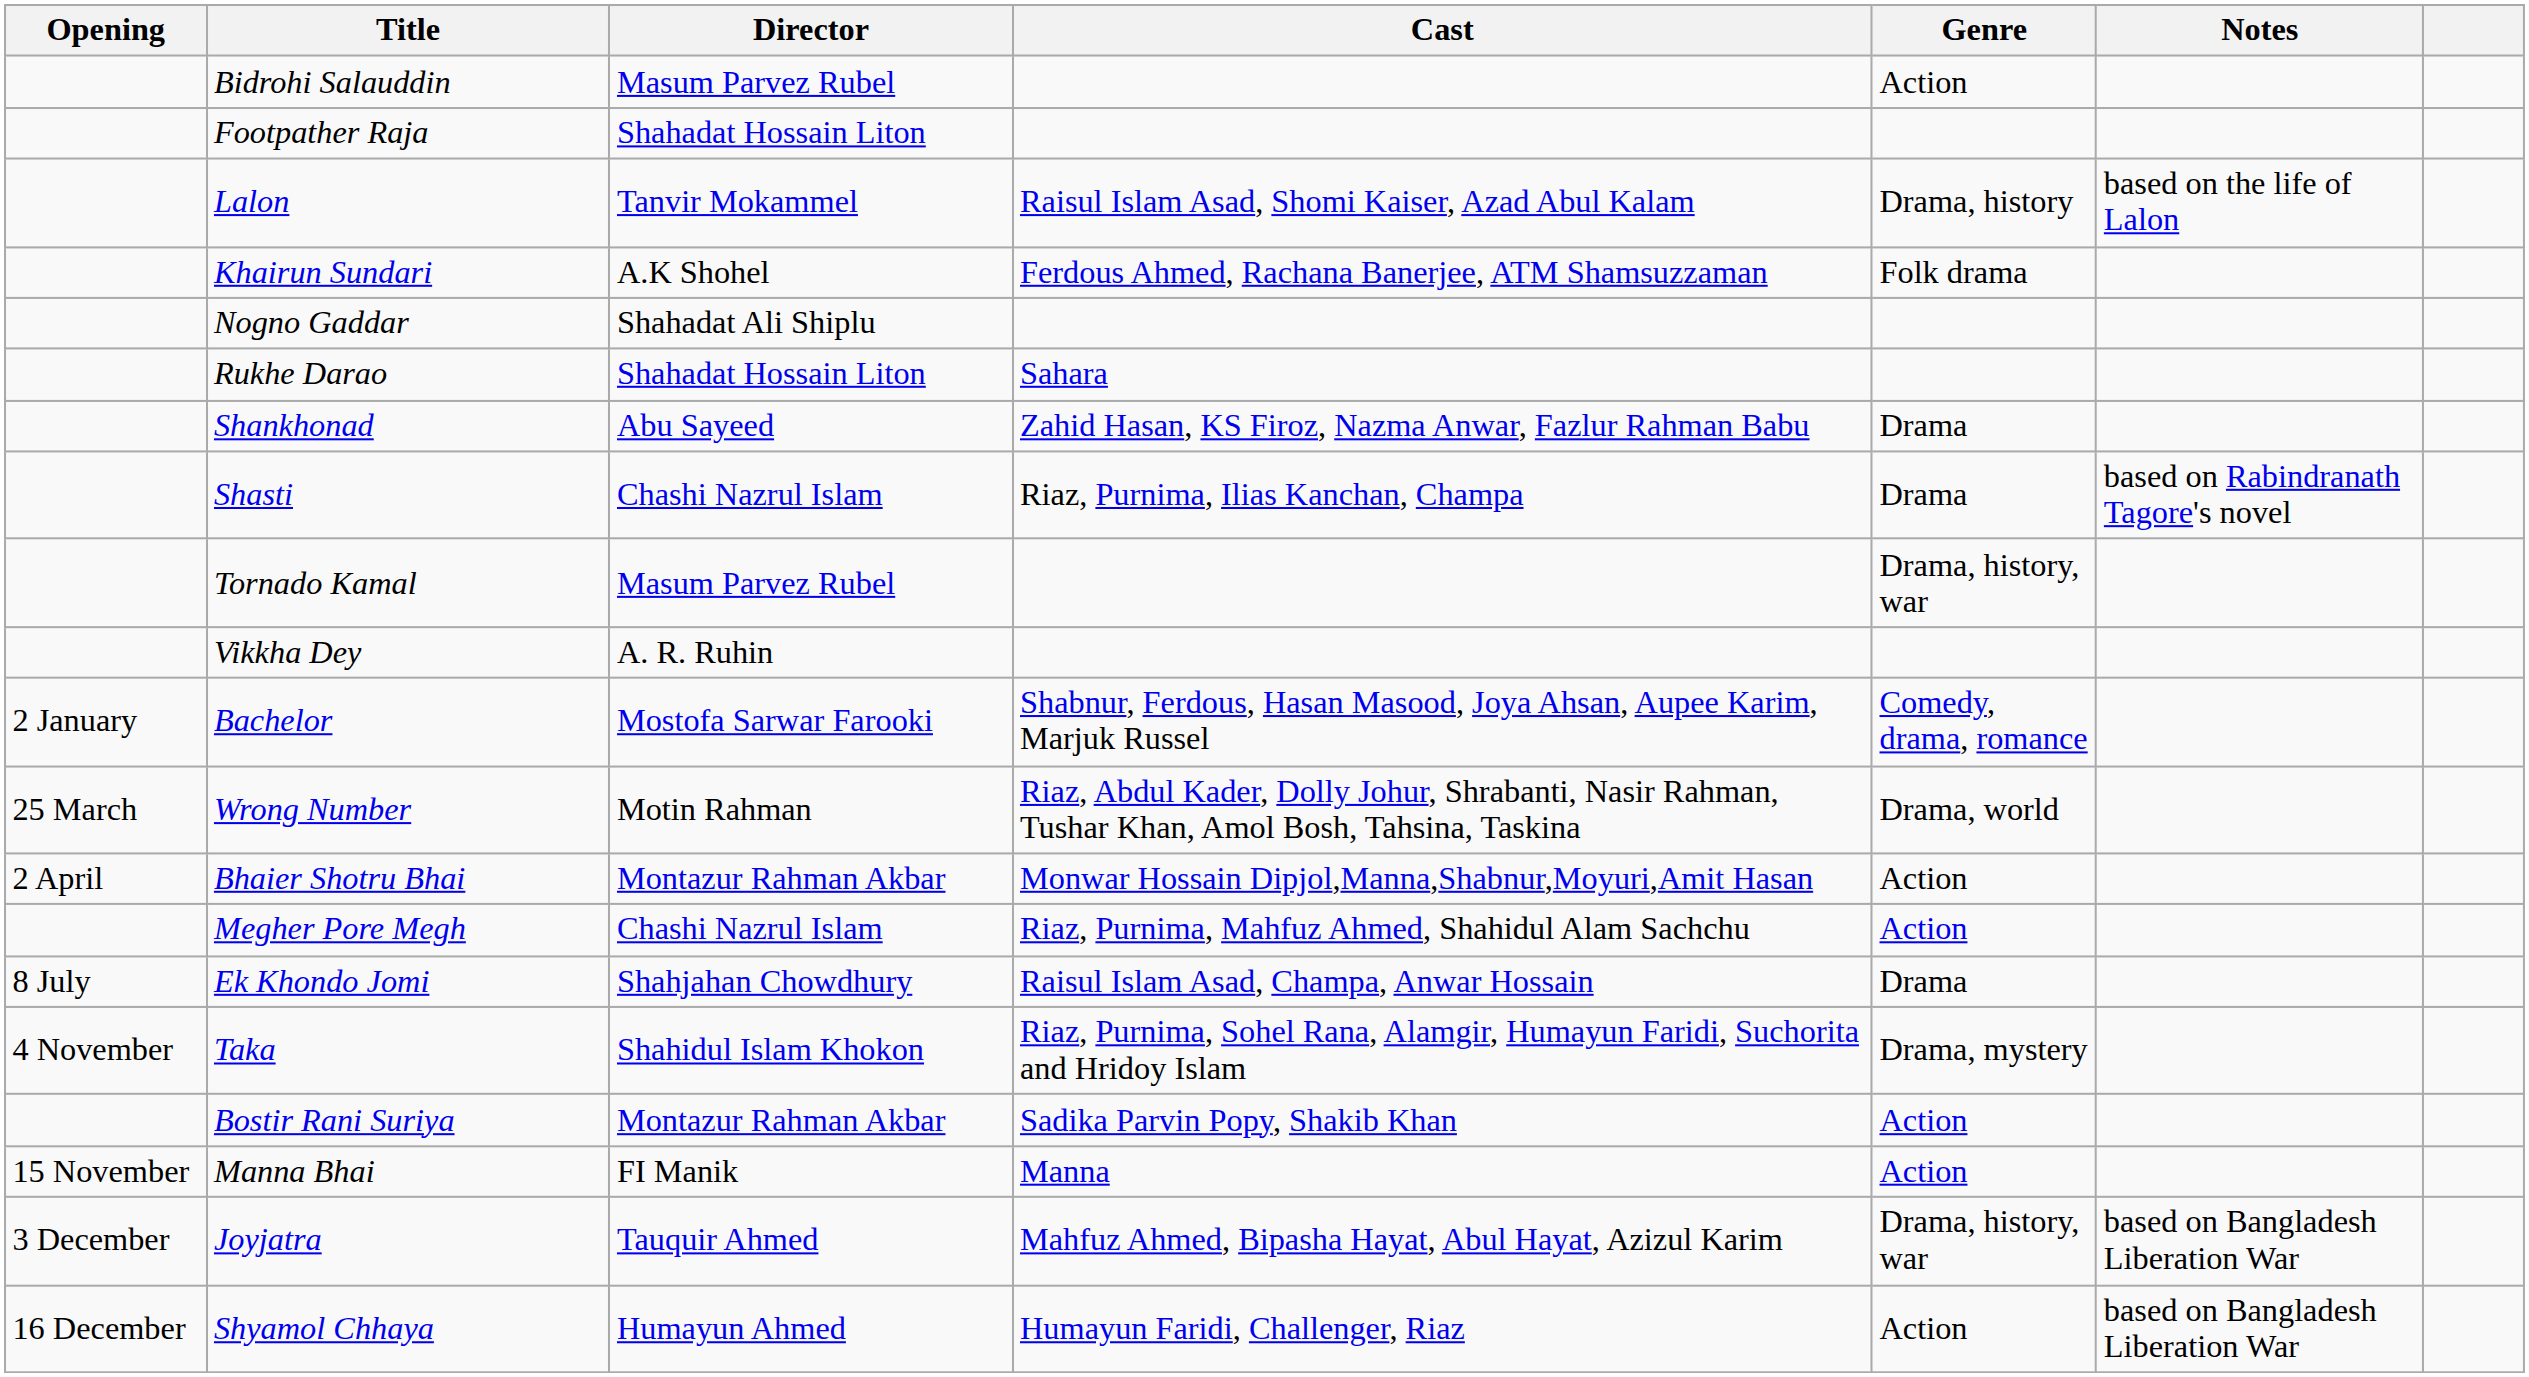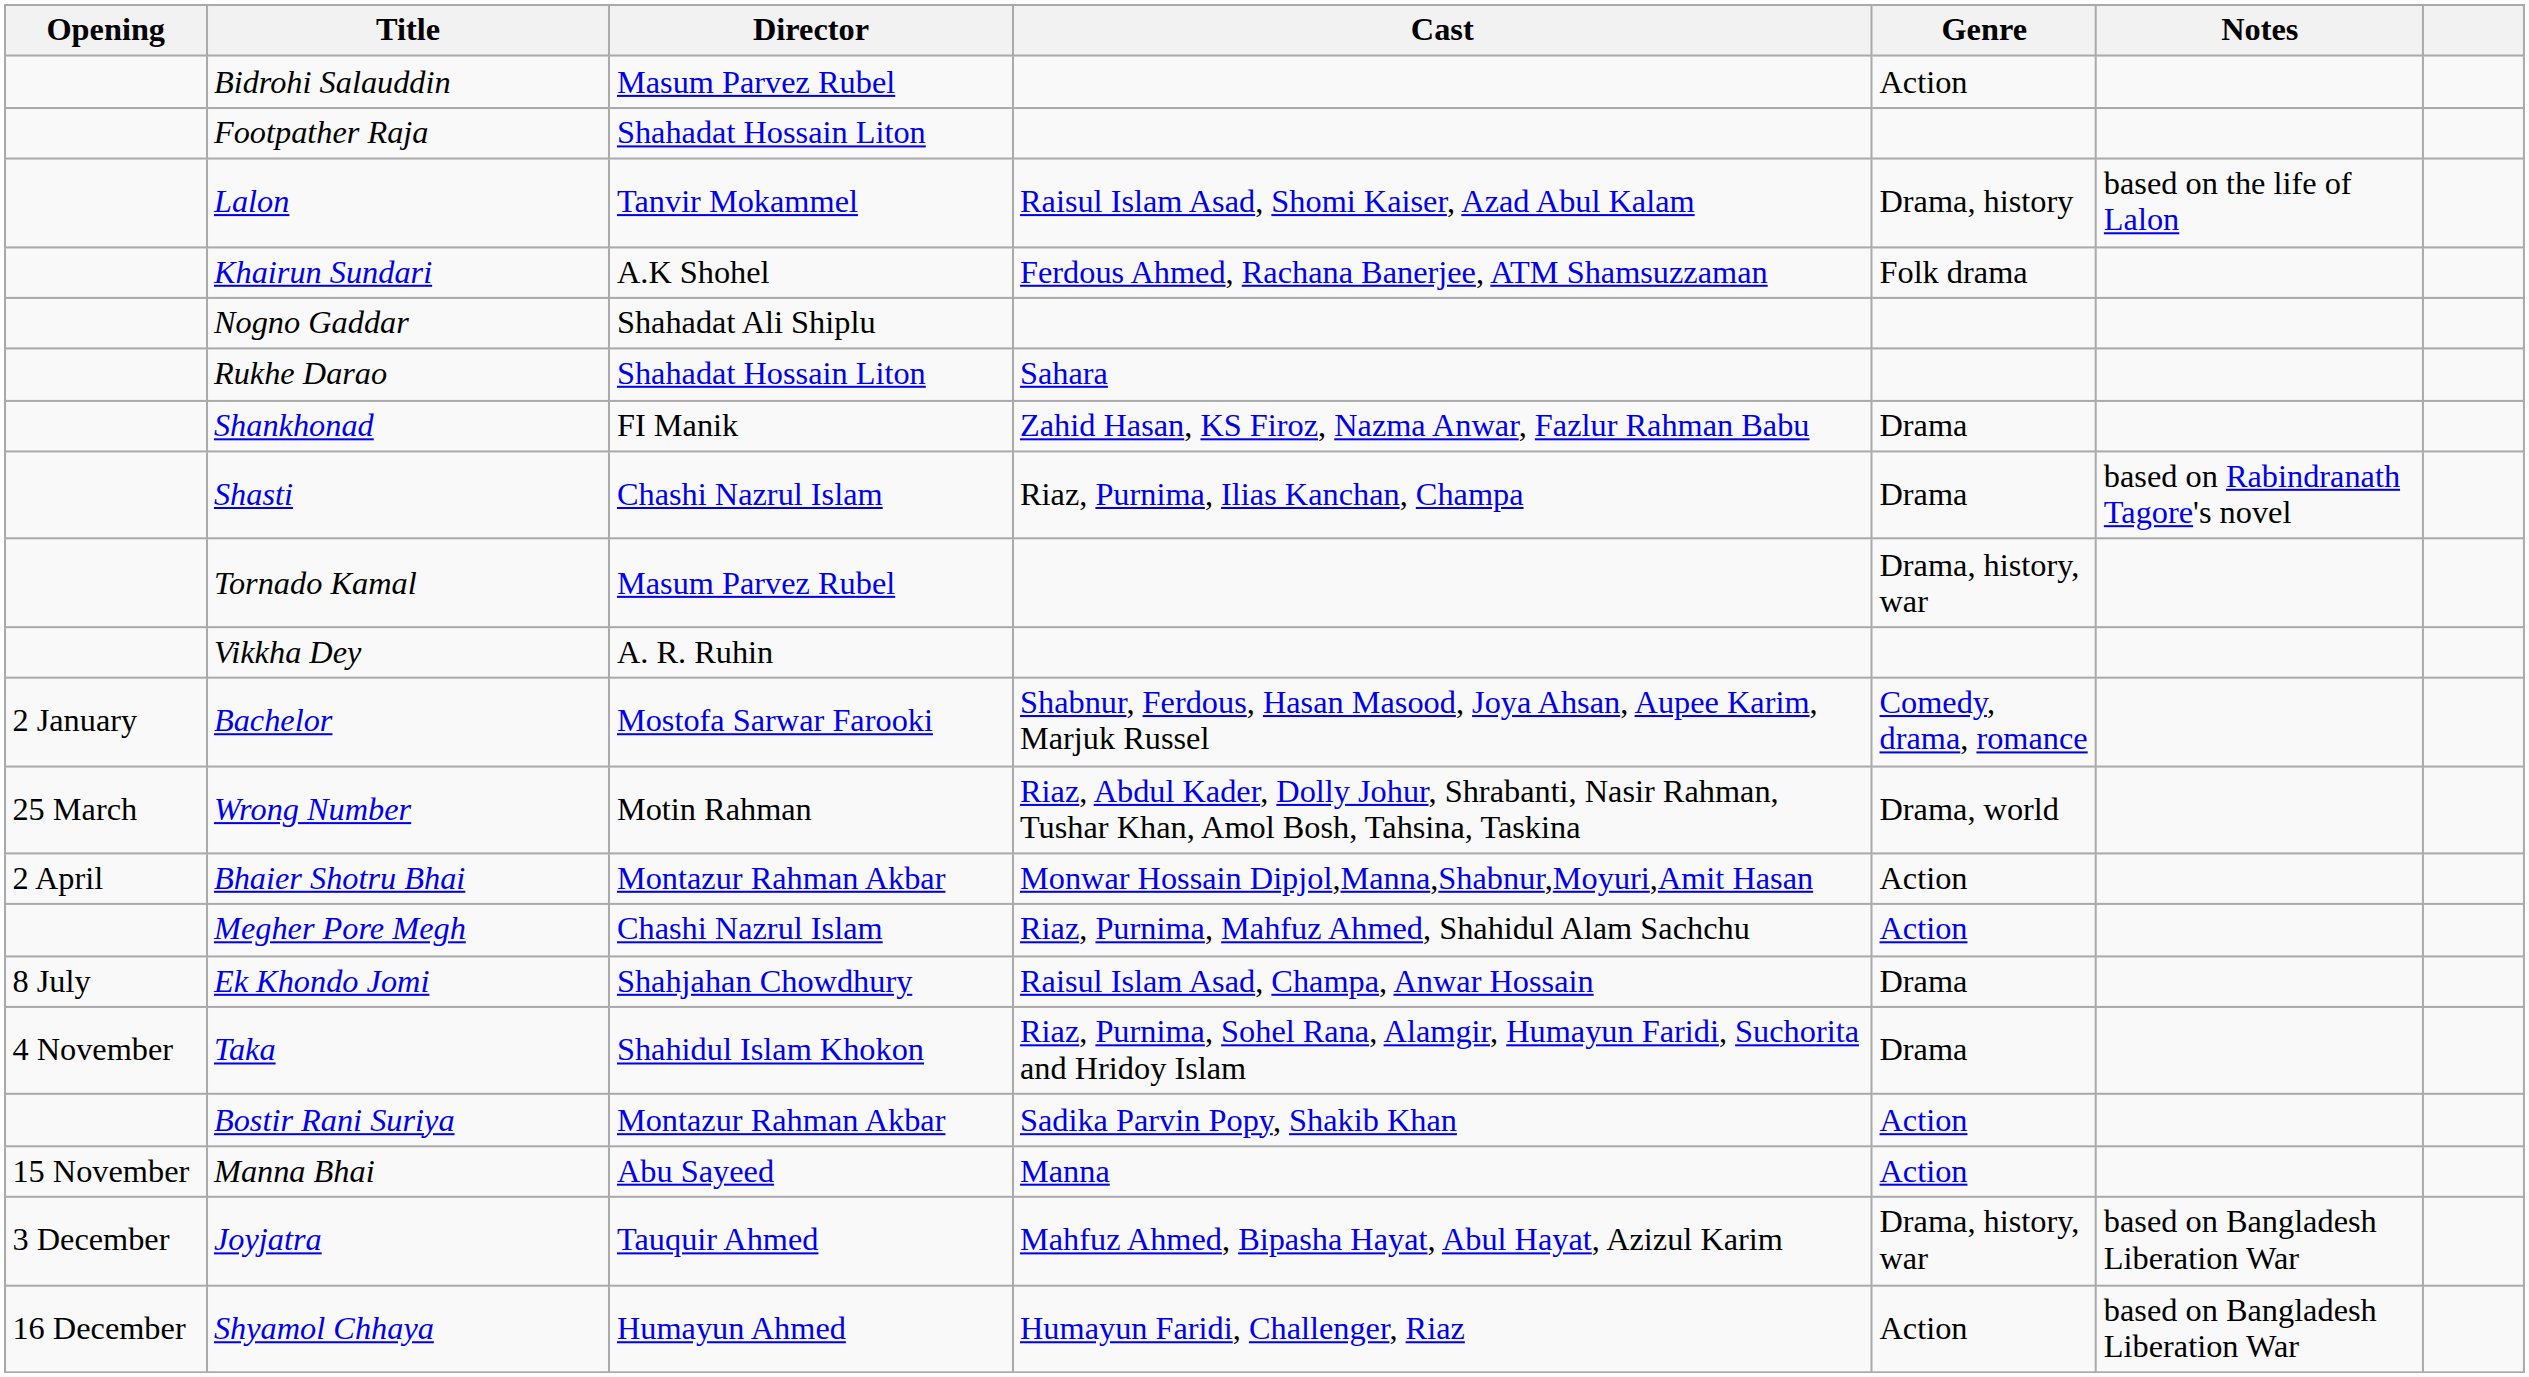Shankhonad | Director: Abu Sayeed -> FI Manik
Taka | Genre: Drama, mystery -> Drama
Manna Bhai | Director: FI Manik -> Abu Sayeed
